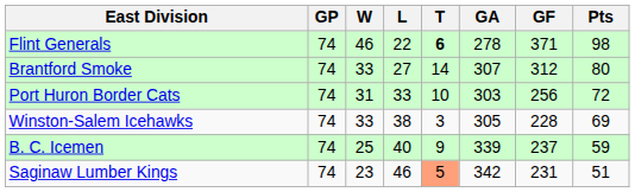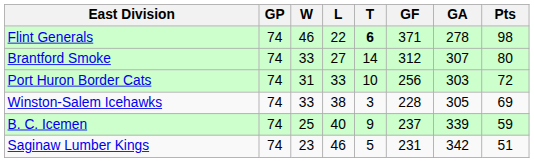columns swapped: GF <-> GA
Saginaw Lumber Kings | T: lightsalmon background -> no background
